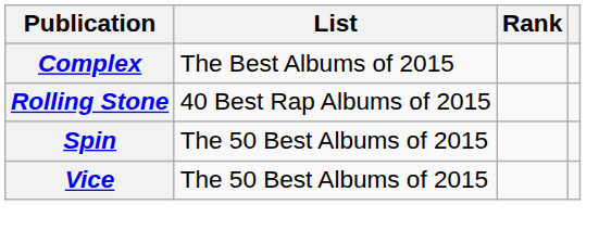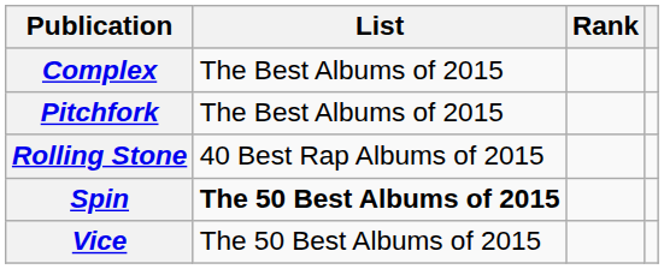+ row: Pitchfork | The Best Albums of 2015
Spin | List: normal -> bold
